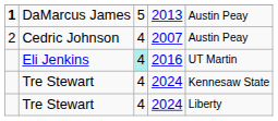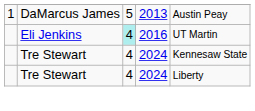DaMarcus James | column 1: bold -> normal
- row: 2 | Cedric Johnson | 4 | 2007 | Austin Peay
